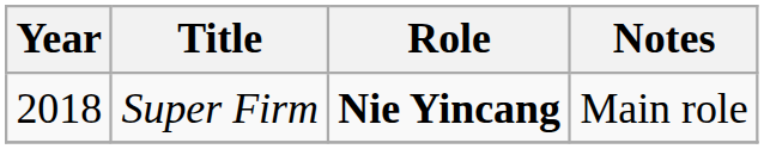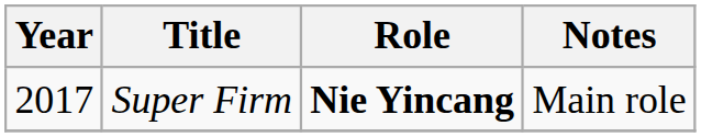Super Firm | Year: 2018 -> 2017
